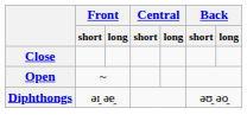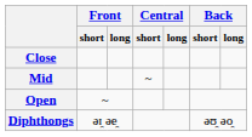+ row: Mid | ~
